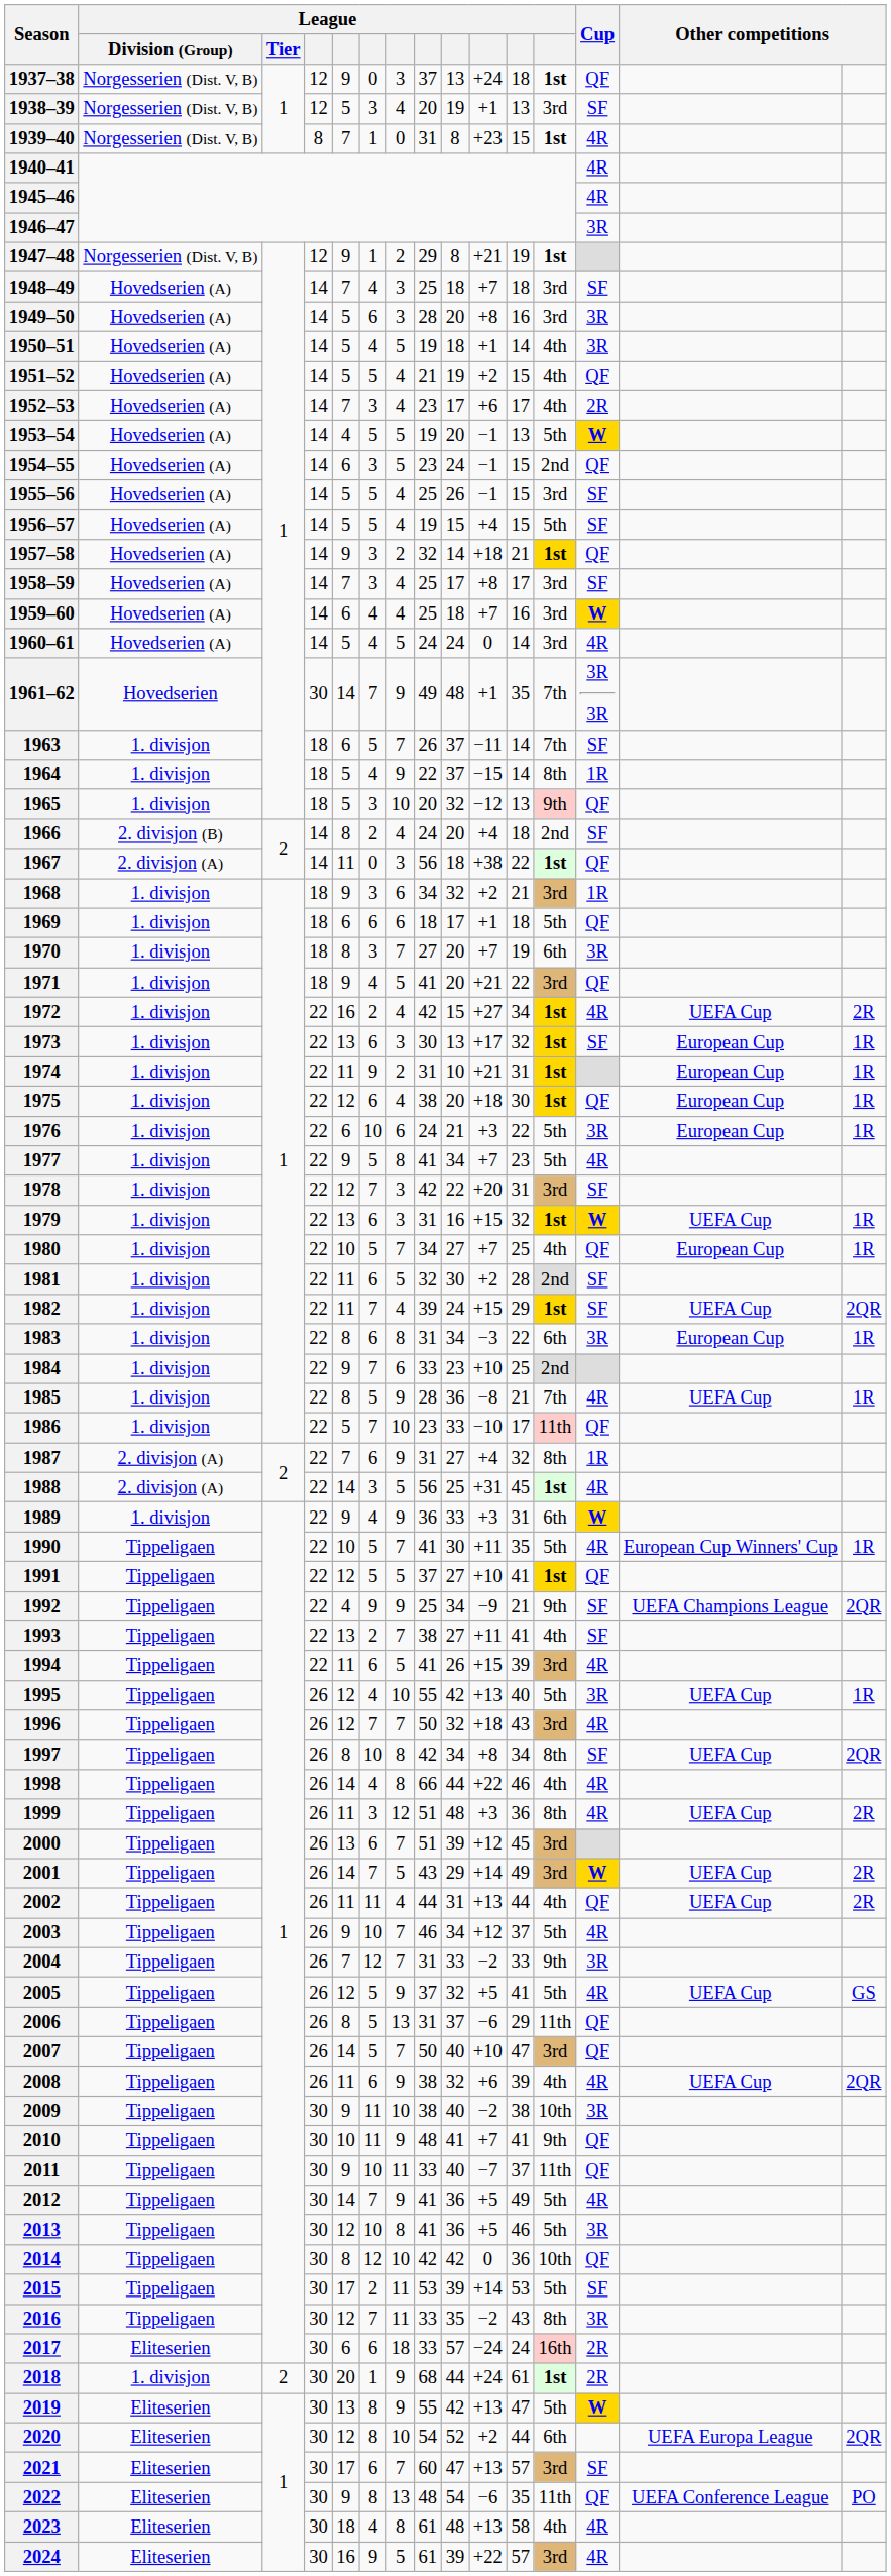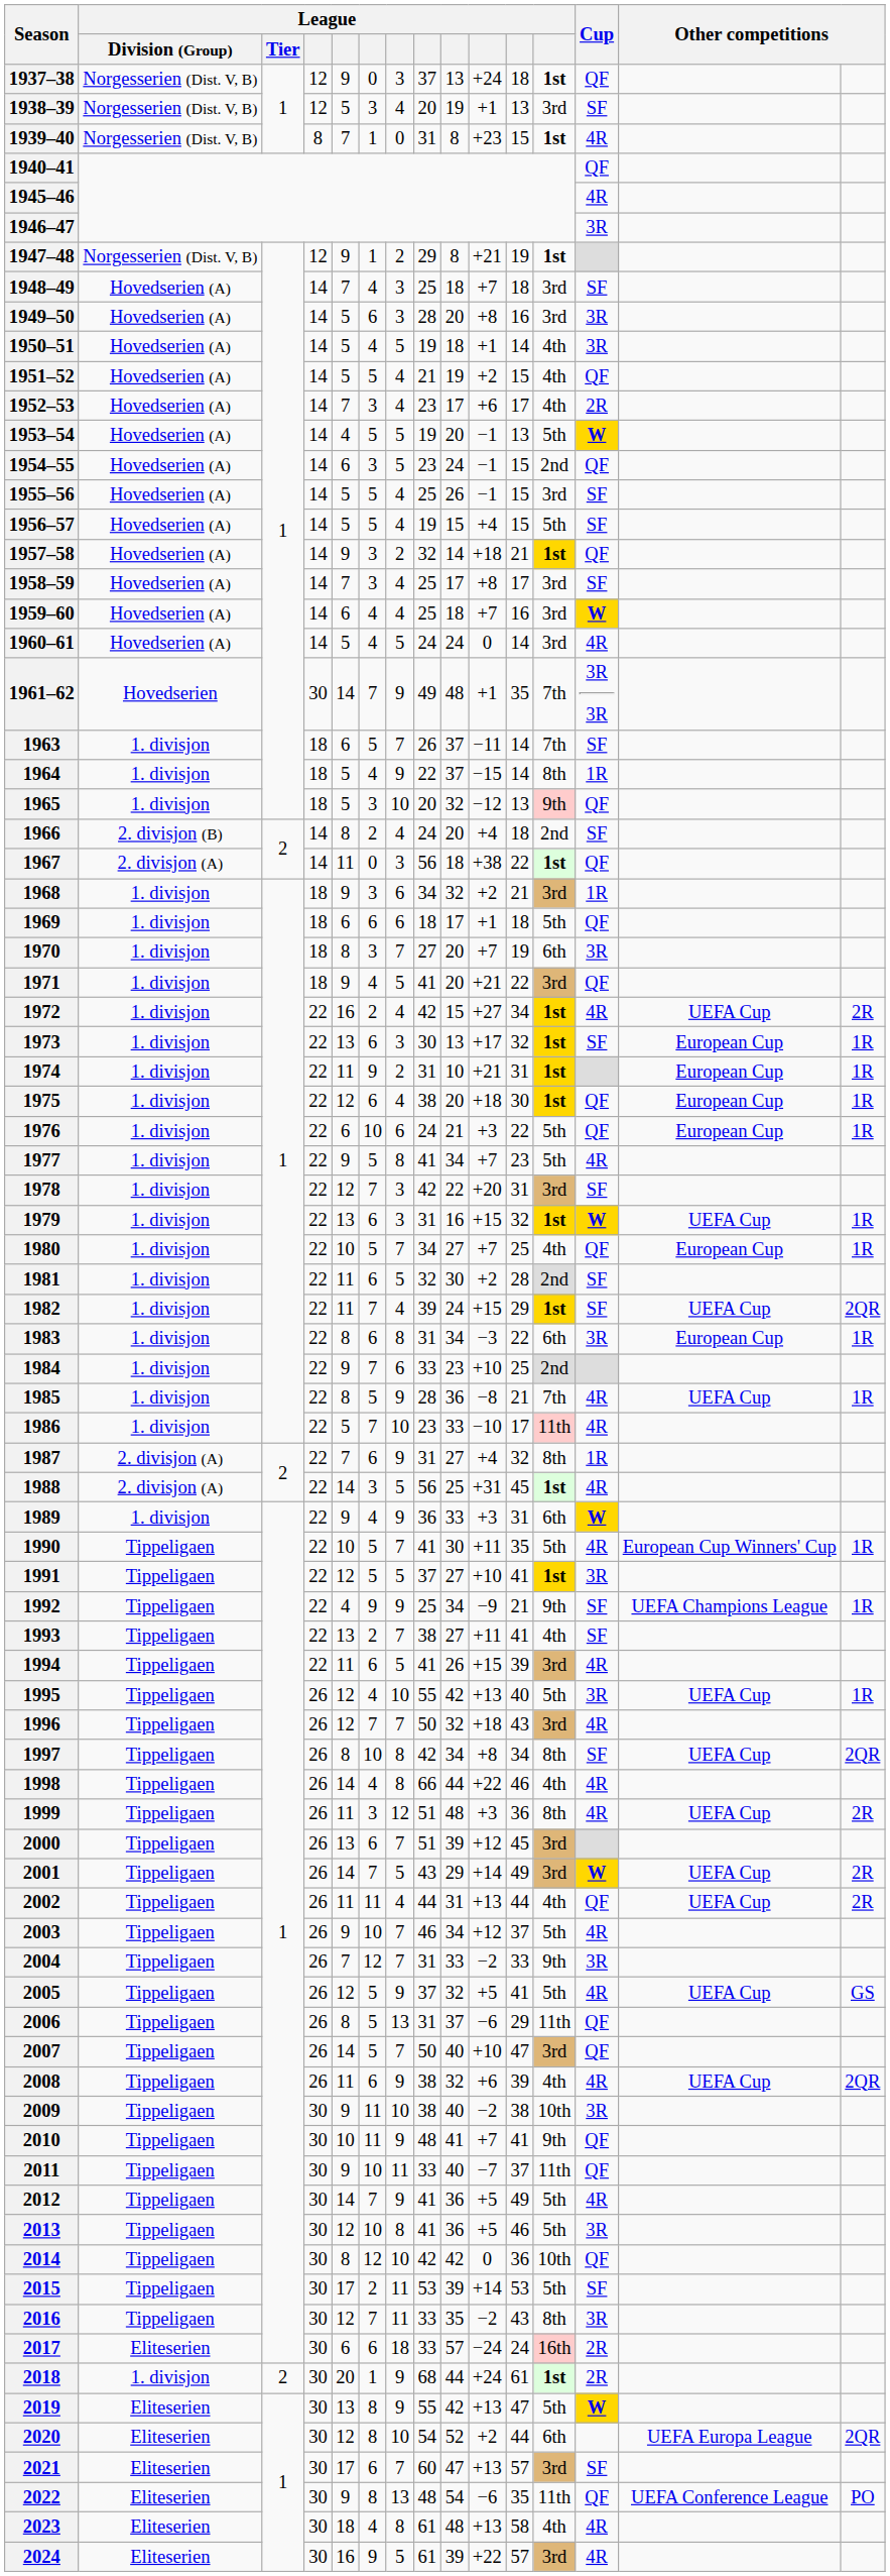1940–41 | Cup: 4R -> QF
1976 | Cup: 3R -> QF
1986 | Cup: QF -> 4R
1991 | Cup: QF -> 3R
1992 | column 15: 2QR -> 1R
